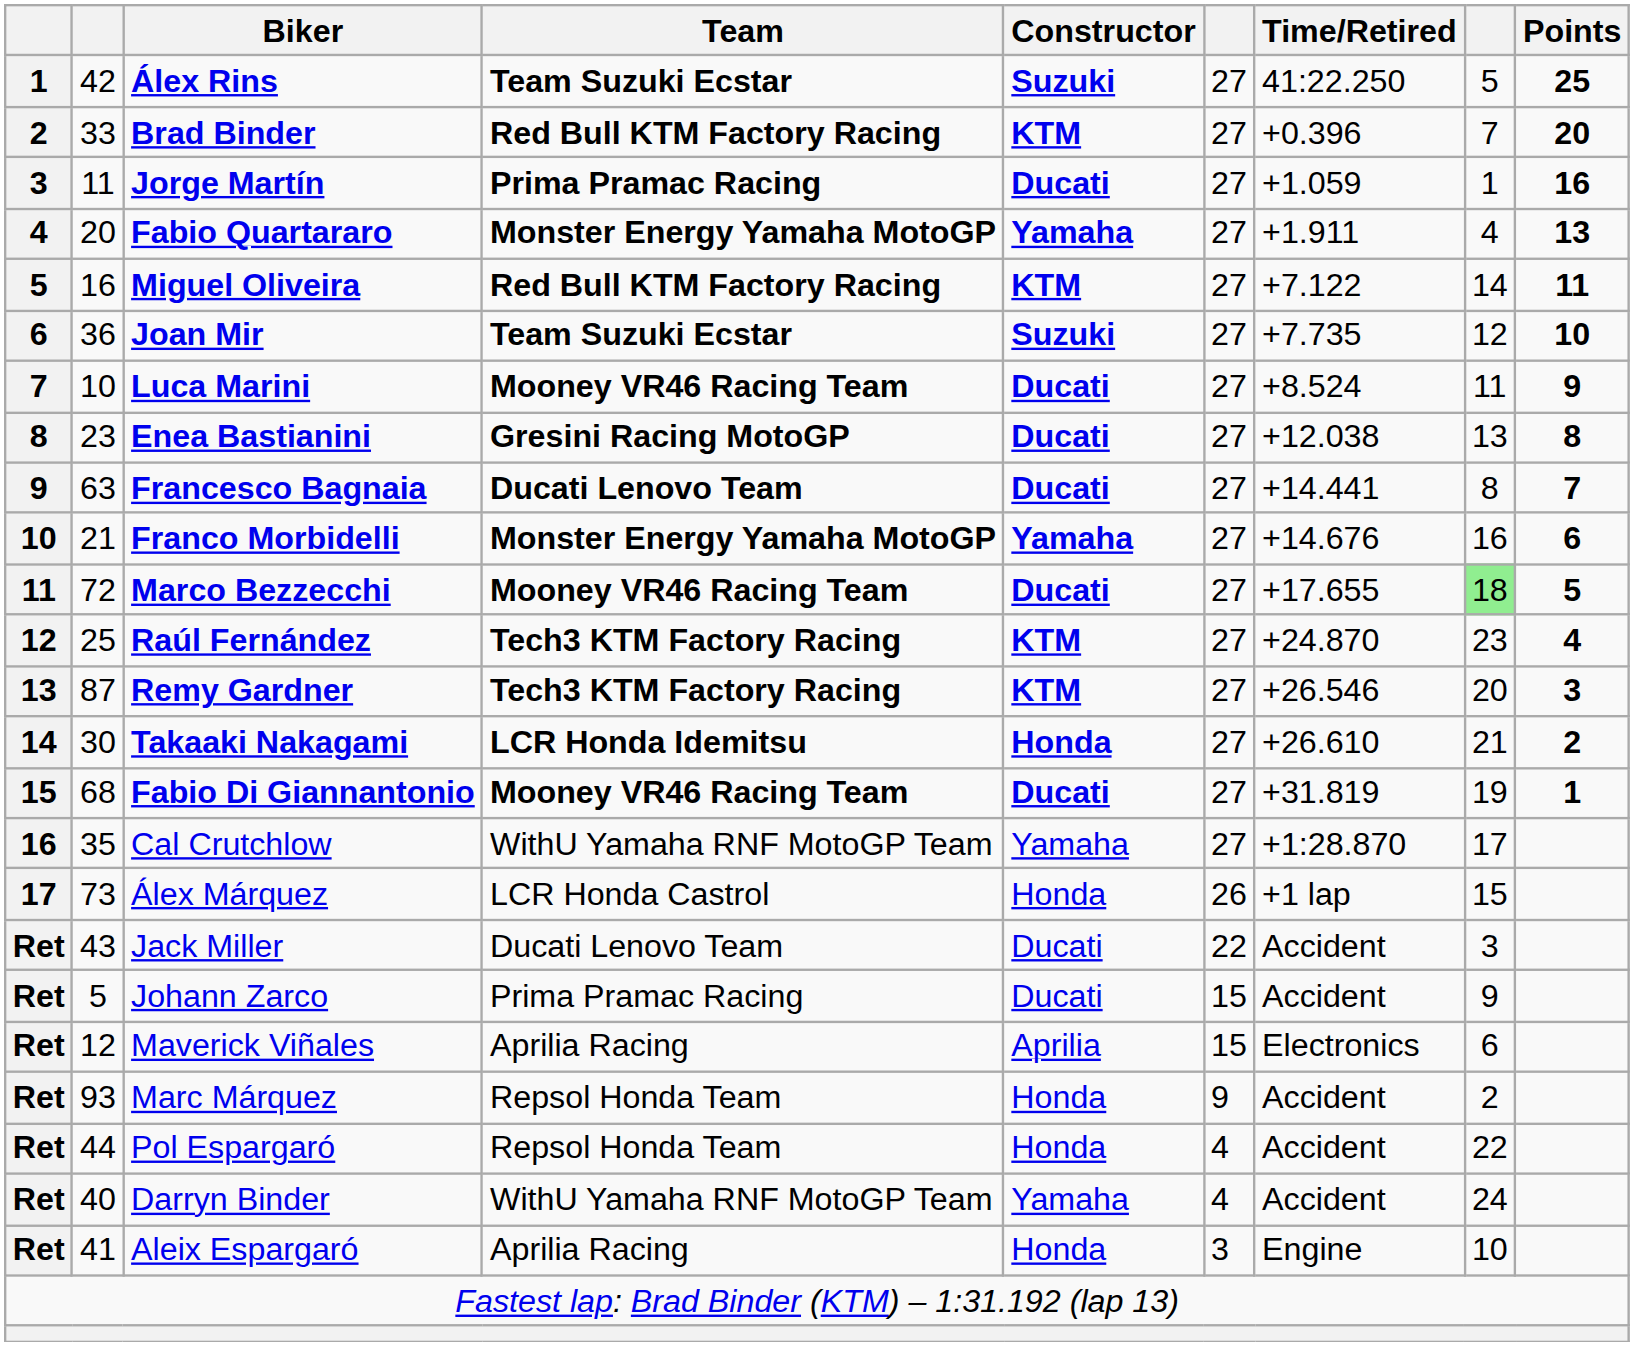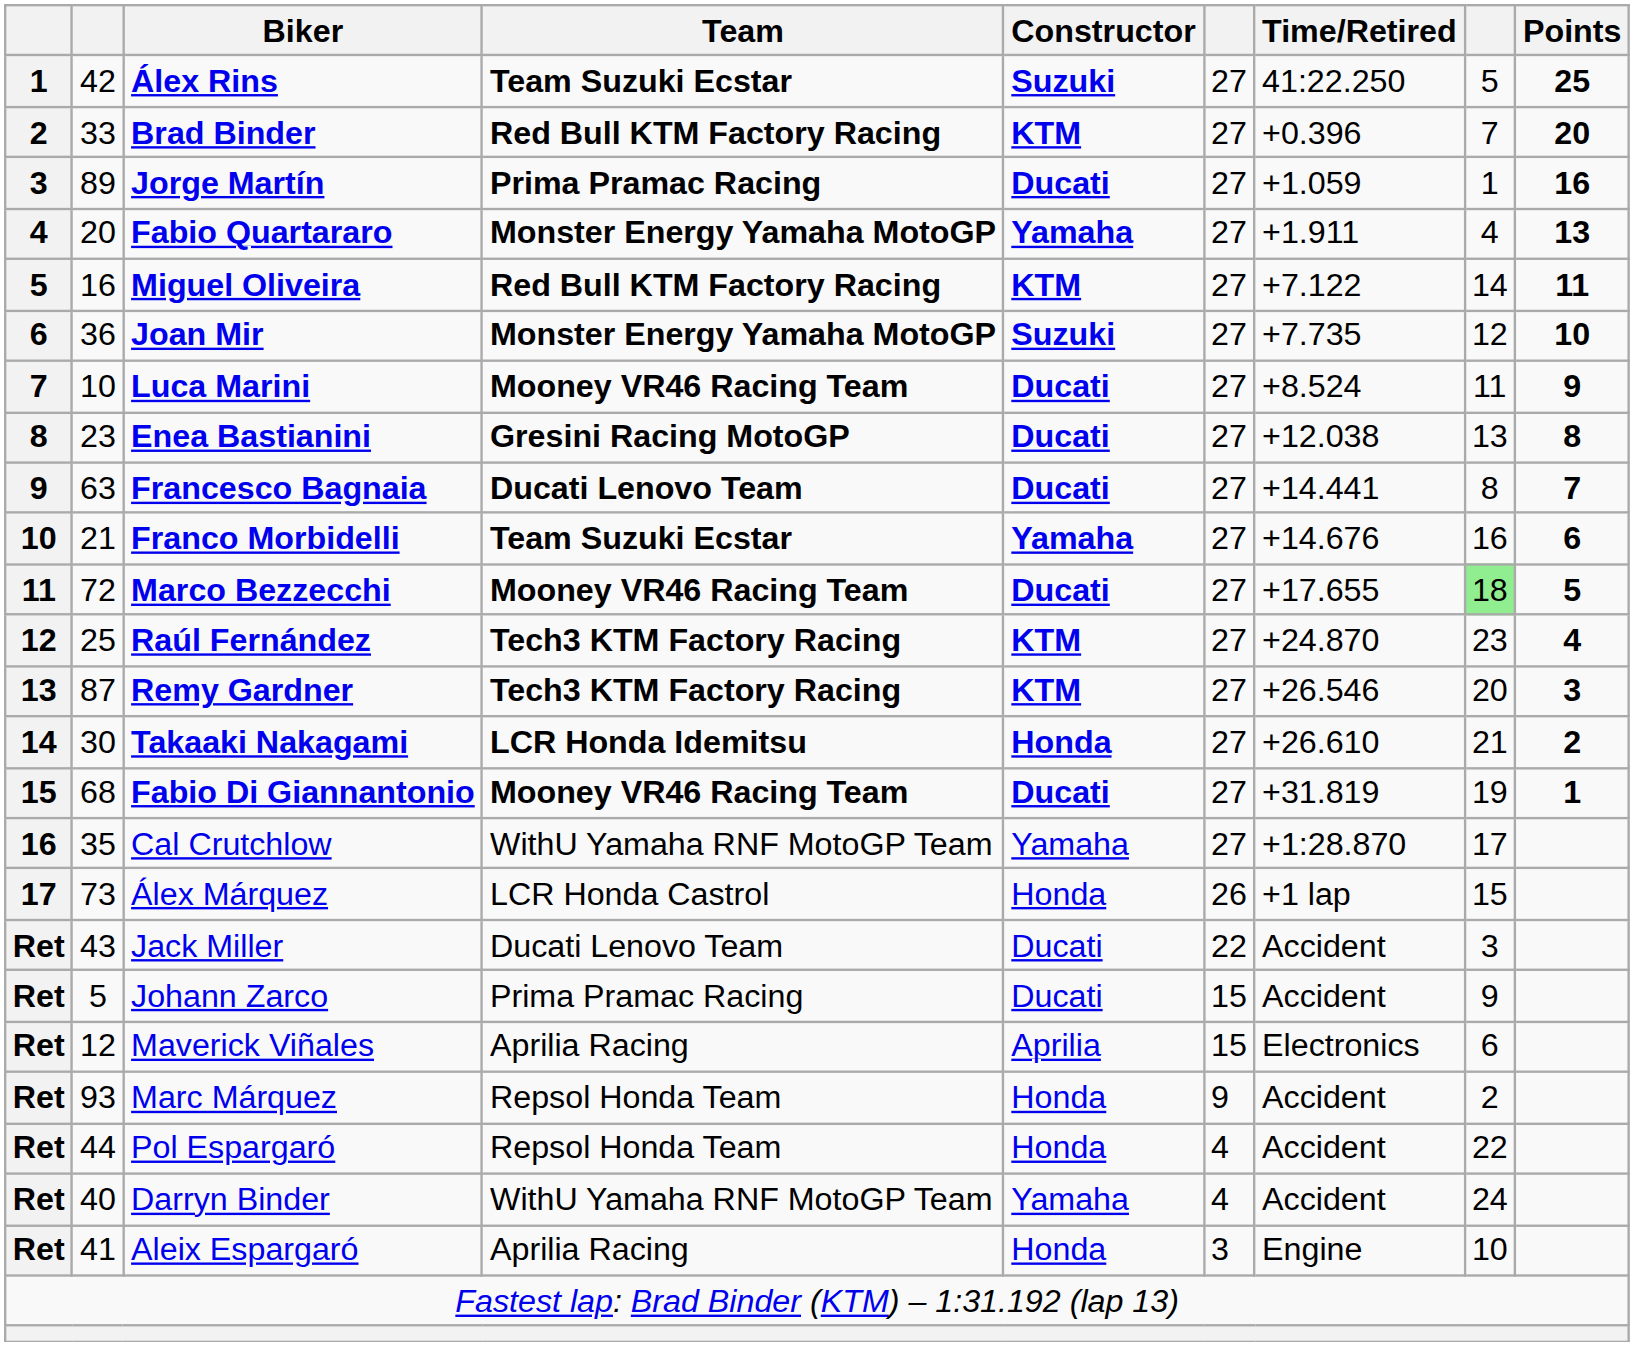Jorge Martín | column 2: 11 -> 89
Joan Mir | Team: Team Suzuki Ecstar -> Monster Energy Yamaha MotoGP
Franco Morbidelli | Team: Monster Energy Yamaha MotoGP -> Team Suzuki Ecstar
